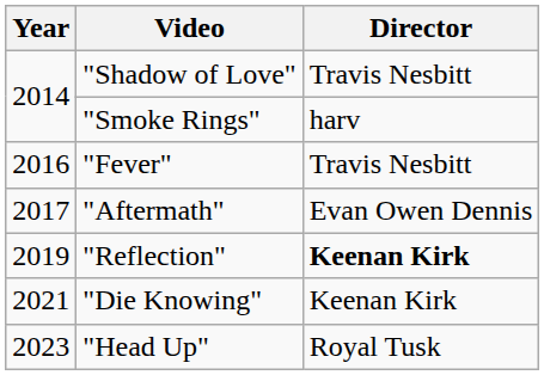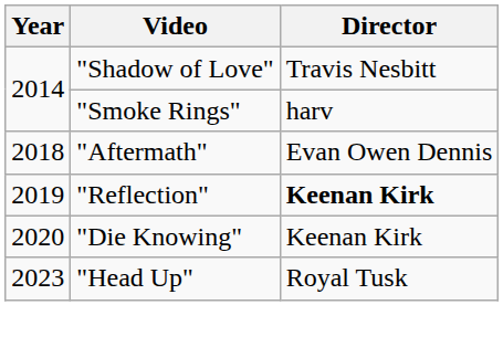- row: 2016 | "Fever" | Travis Nesbitt
"Aftermath" | Year: 2017 -> 2018
"Die Knowing" | Year: 2021 -> 2020
